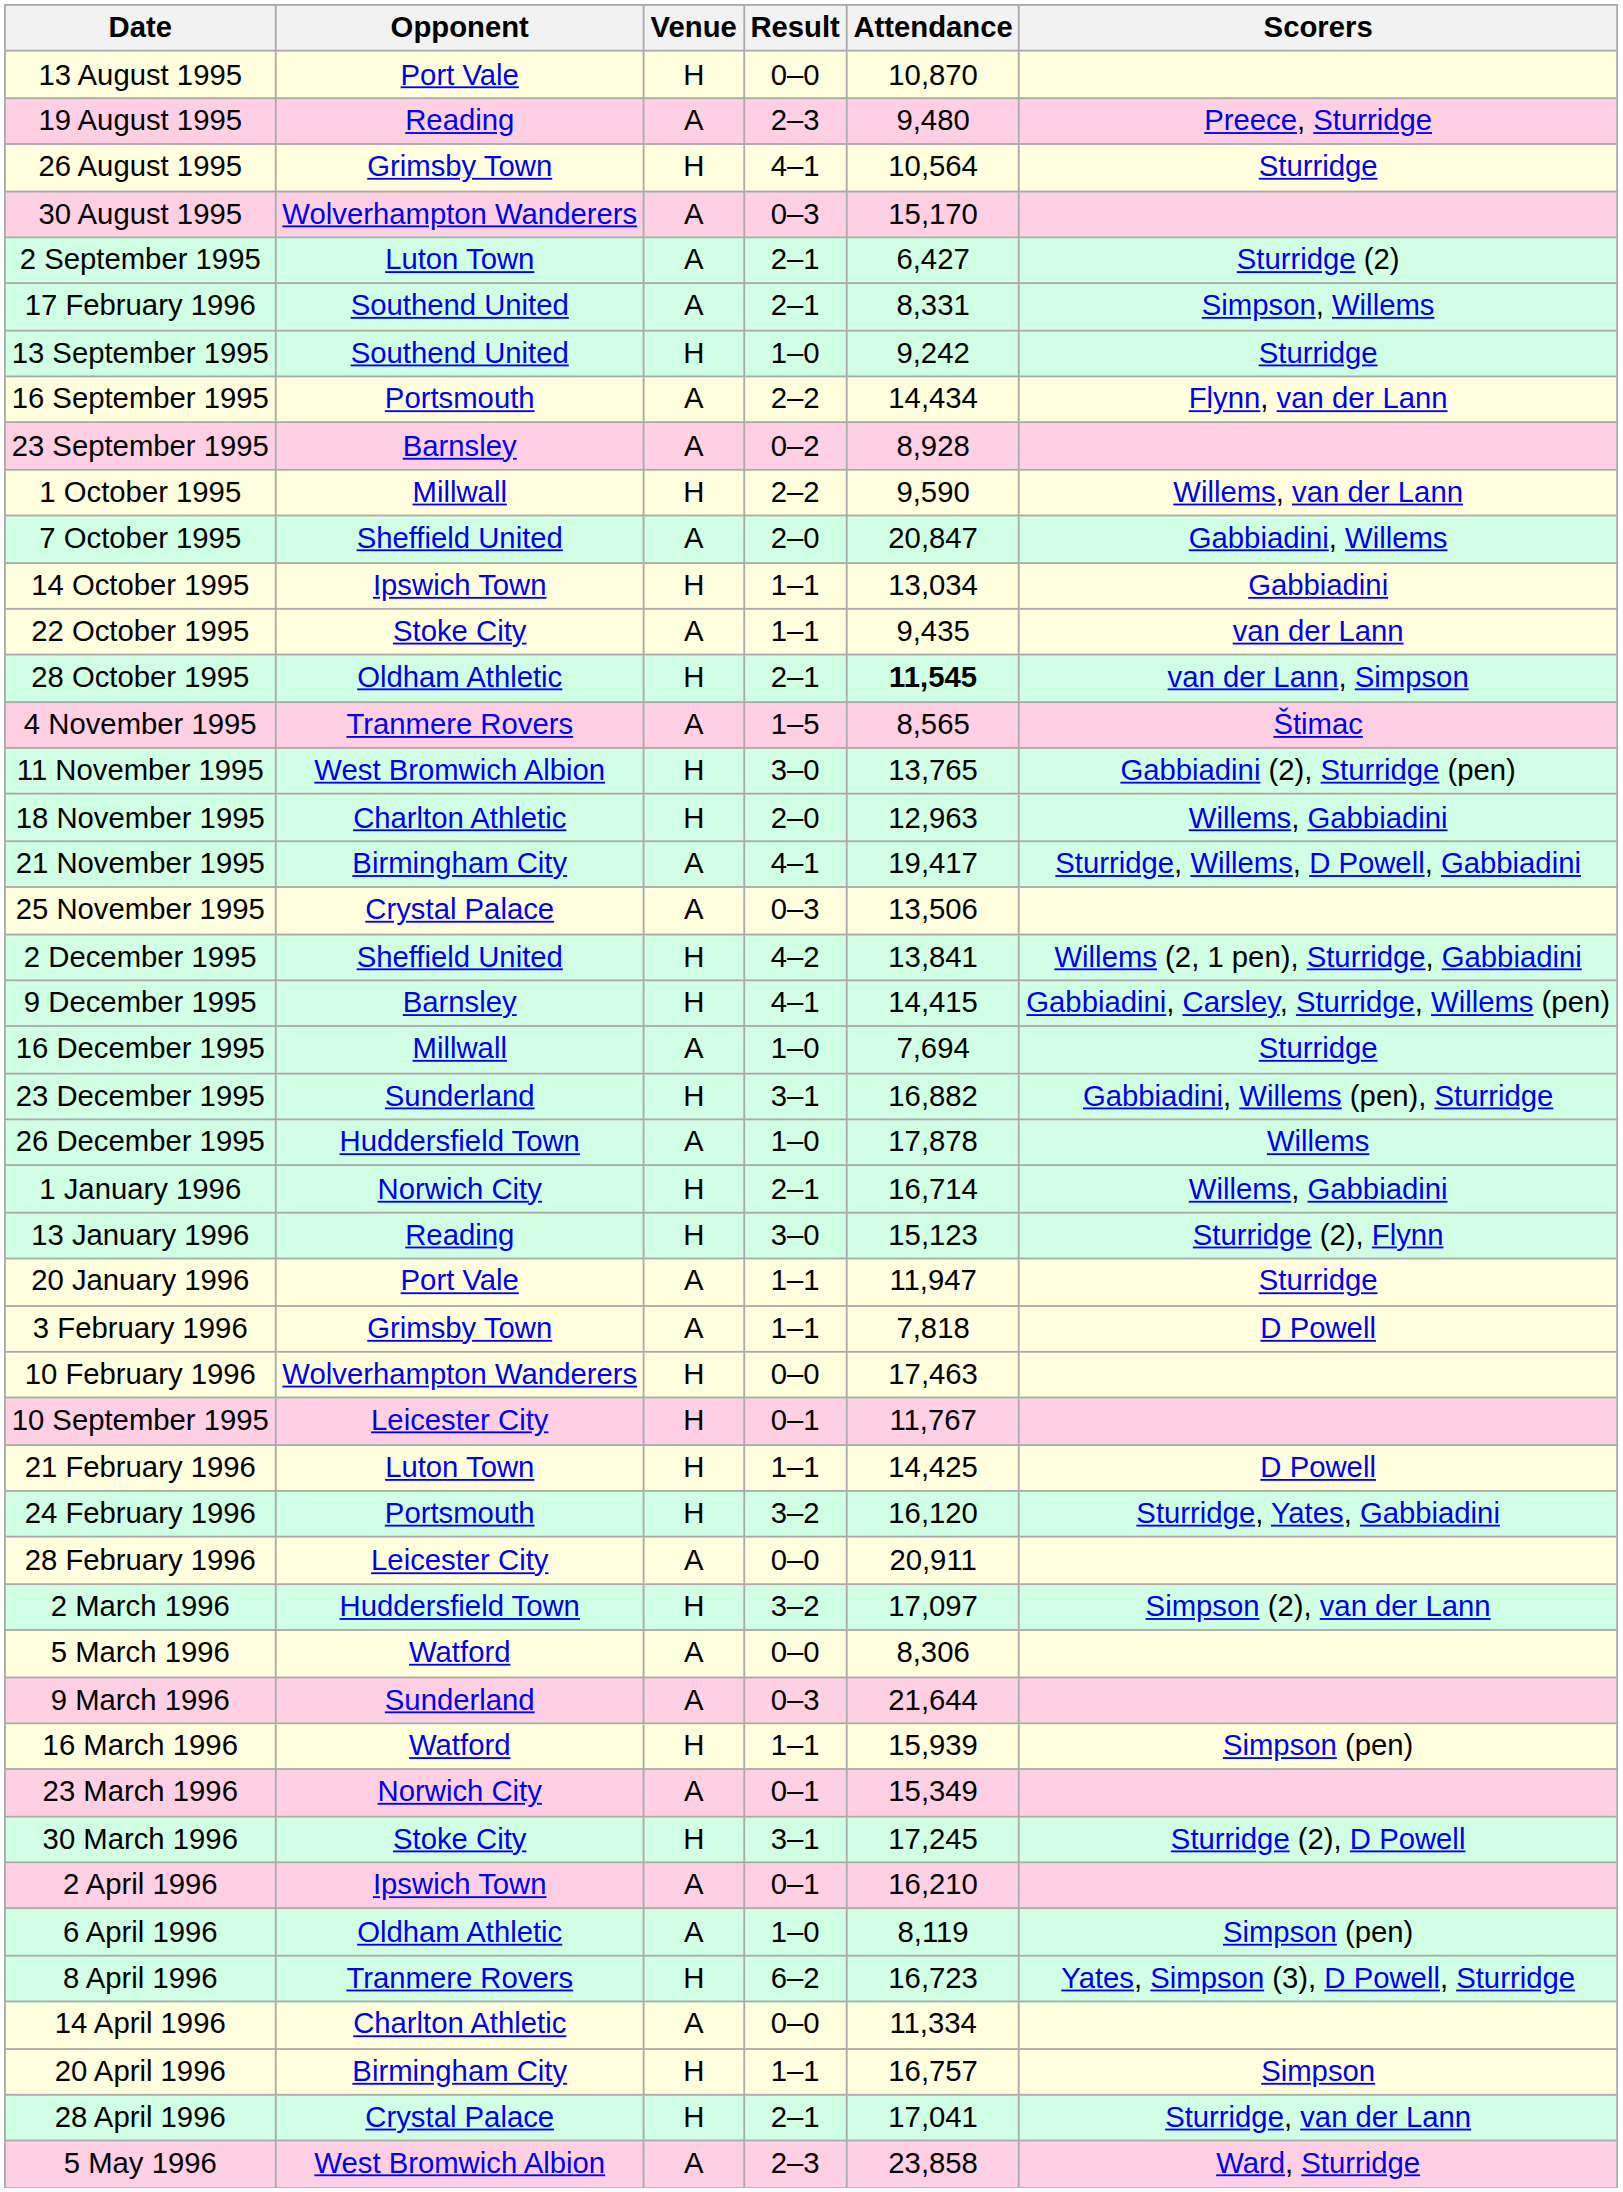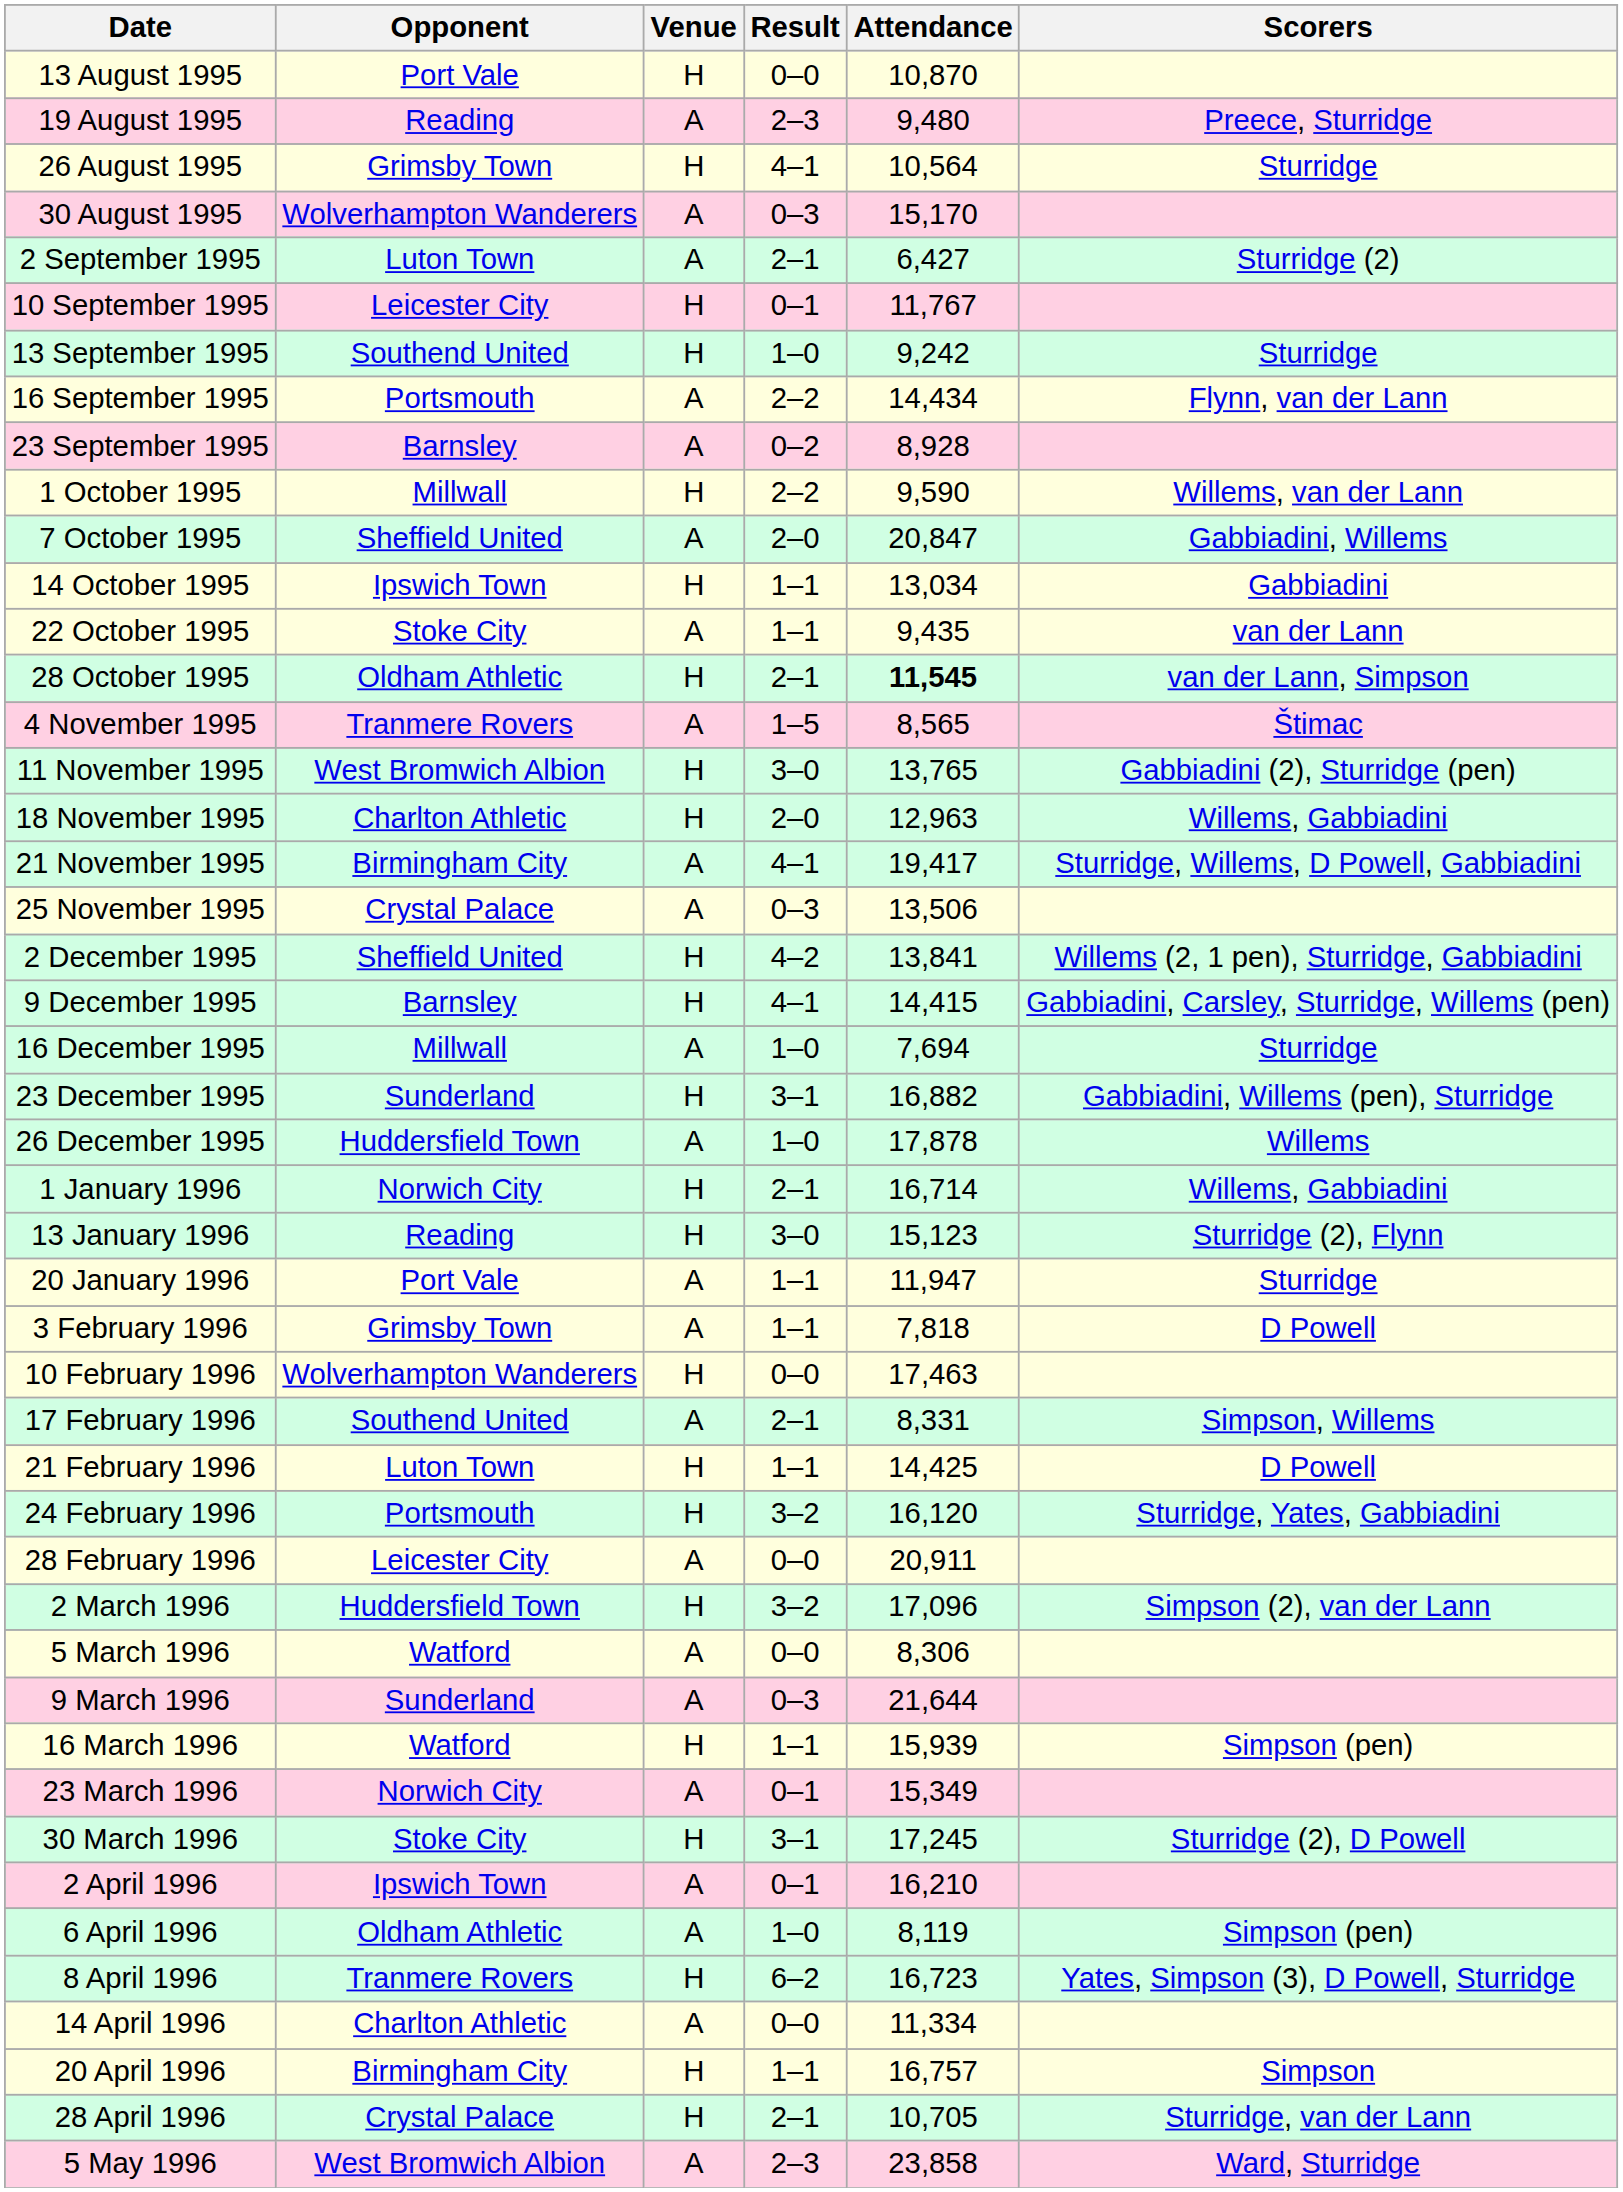rows swapped: 10 September 1995 <-> 17 February 1996
2 March 1996 | Attendance: 17,097 -> 17,096
28 April 1996 | Attendance: 17,041 -> 10,705
